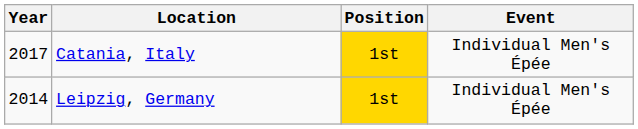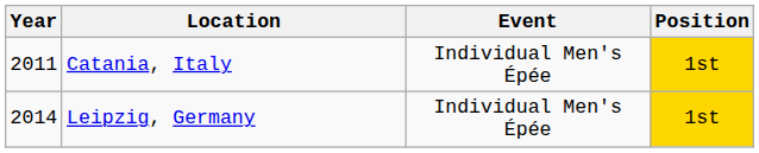columns swapped: Event <-> Position
Catania, Italy | Year: 2017 -> 2011
